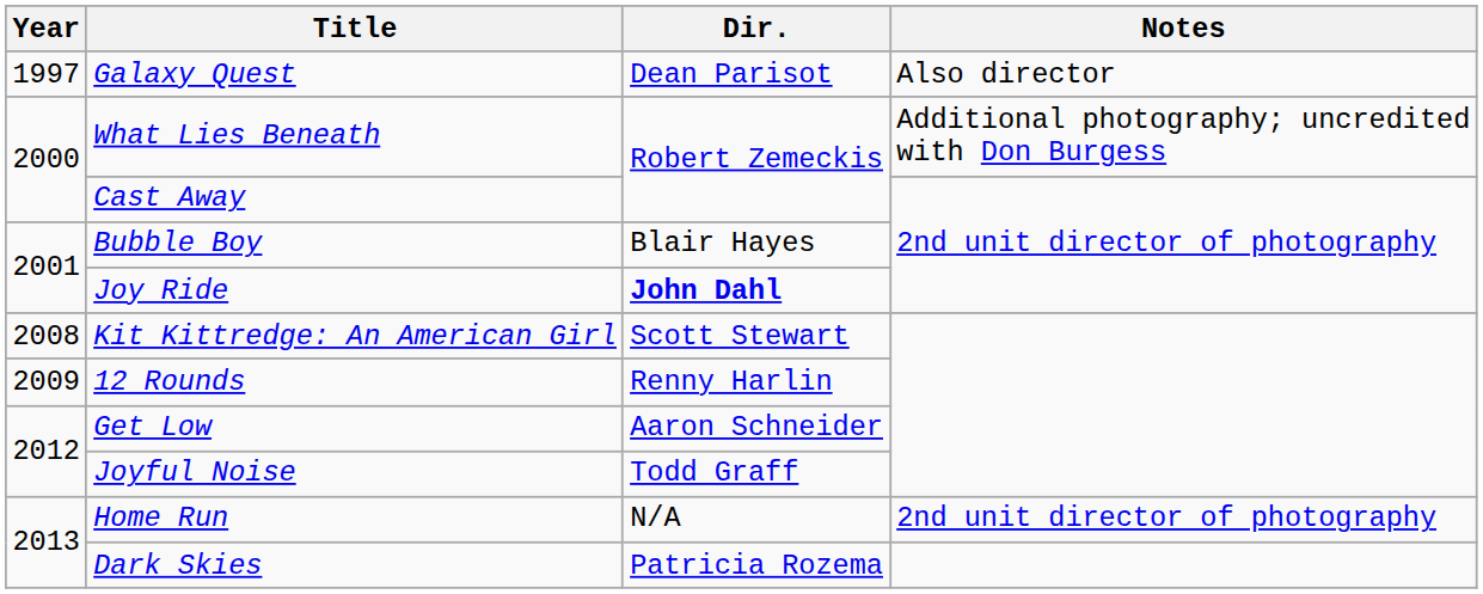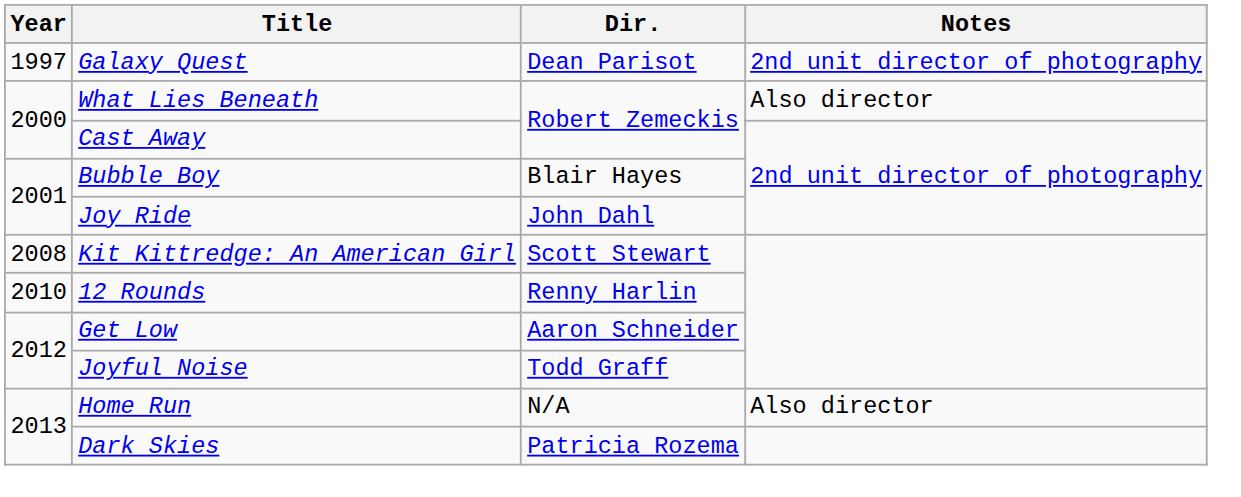Galaxy Quest | Notes: Also director -> 2nd unit director of photography
What Lies Beneath | Notes: Additional photography; uncredited with Don Burgess -> Also director
Joy Ride | Dir.: bold -> normal
12 Rounds | Year: 2009 -> 2010
Home Run | Notes: 2nd unit director of photography -> Also director
